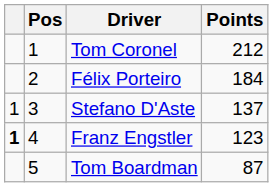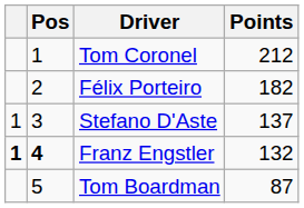Félix Porteiro | Points: 184 -> 182
Franz Engstler | Pos: normal -> bold
Franz Engstler | Points: 123 -> 132
